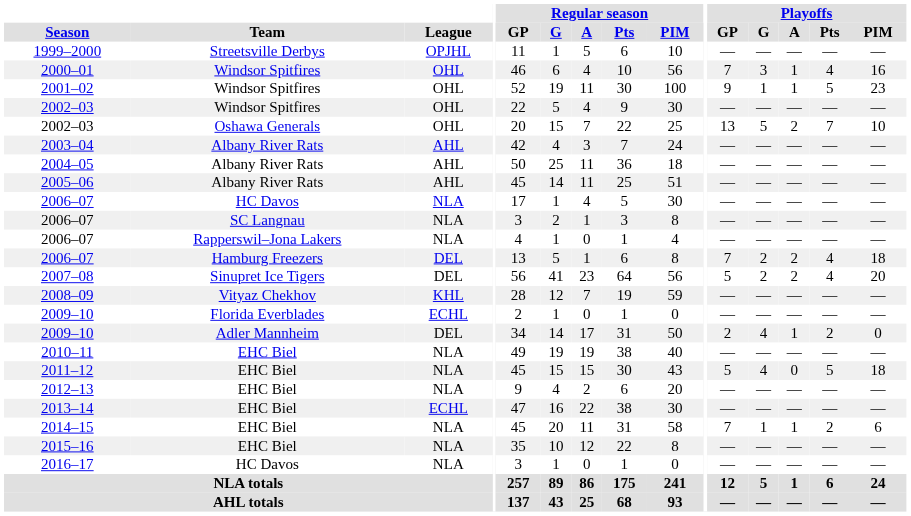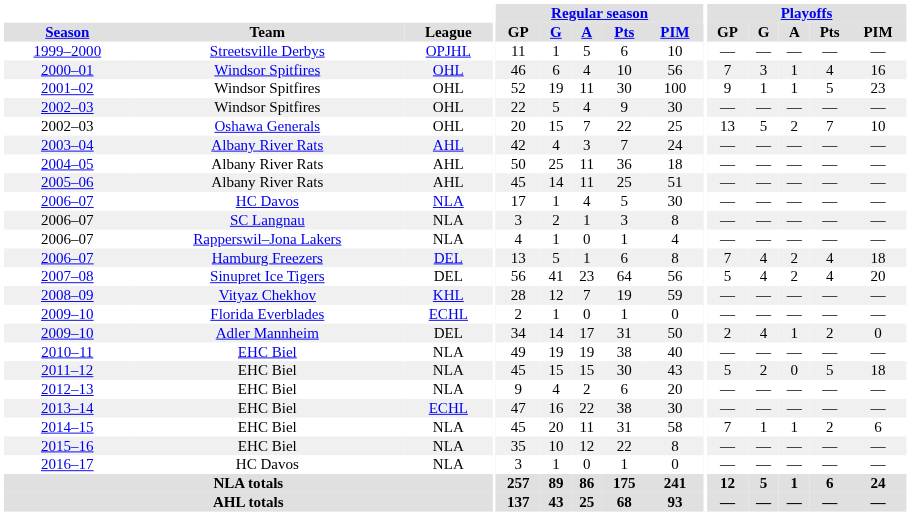2006–07 / Hamburg Freezers | Playoffs / G: 2 -> 4
2007–08 | Playoffs / G: 2 -> 4
2011–12 | Playoffs / G: 4 -> 2
